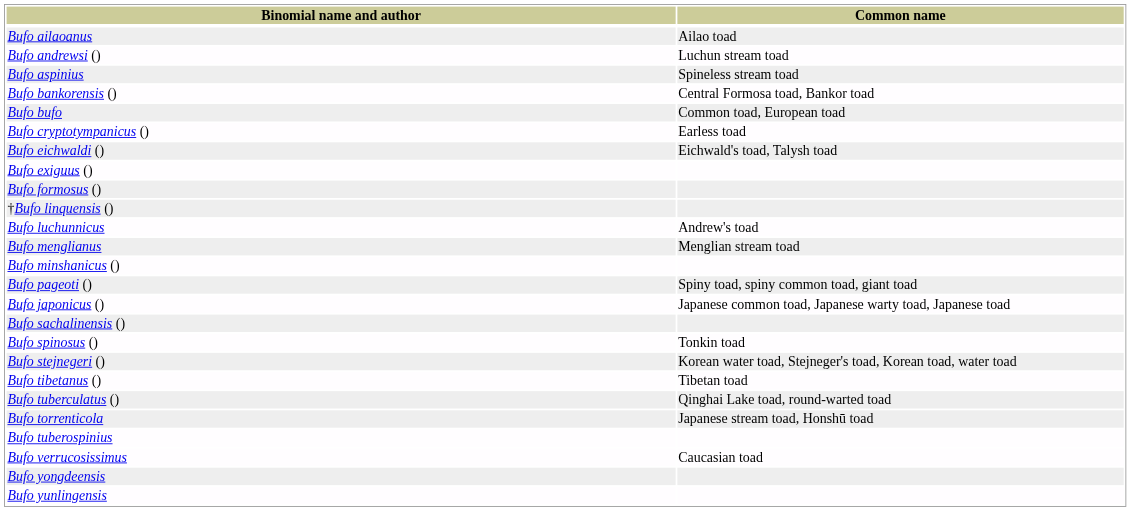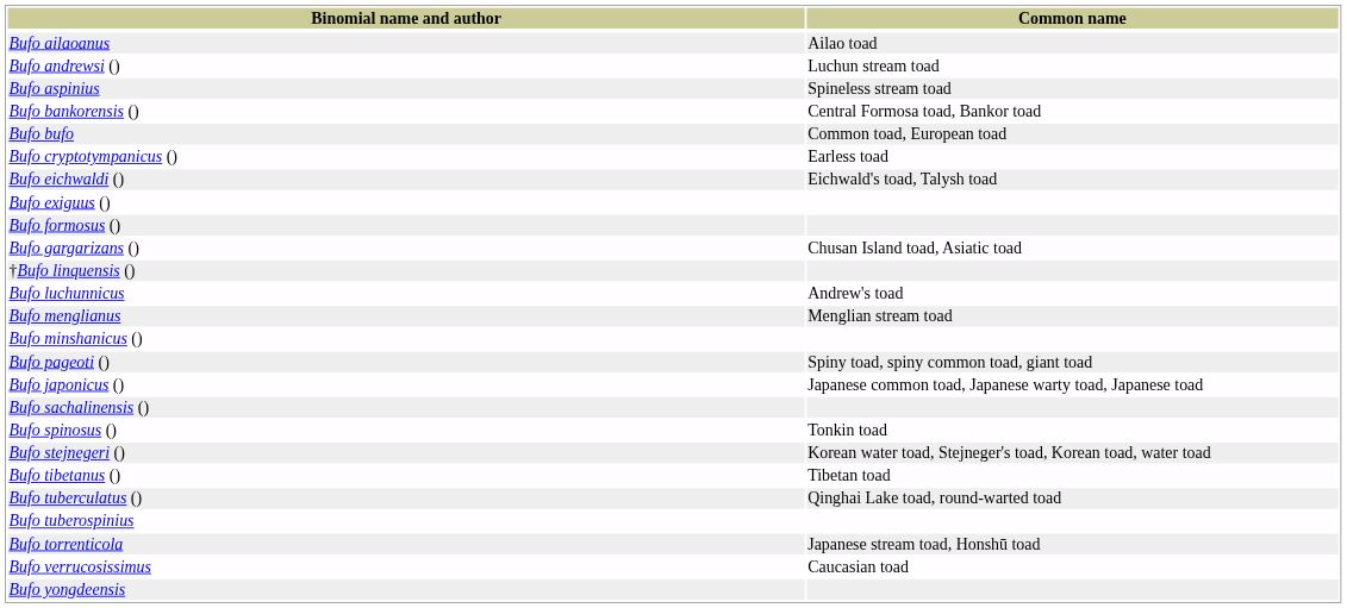+ row: Bufo gargarizans () | Chusan Island toad, Asiatic toad
rows swapped: Bufo tuberospinius <-> Bufo torrenticola
- row: Bufo yunlingensis
